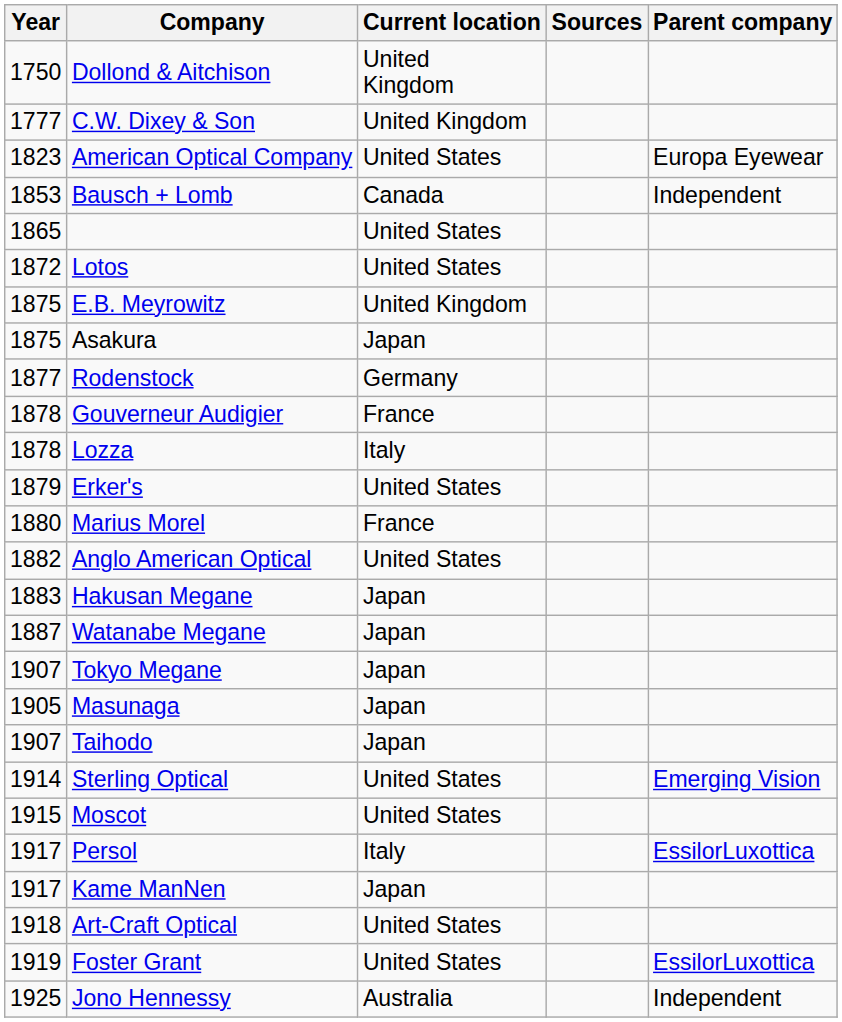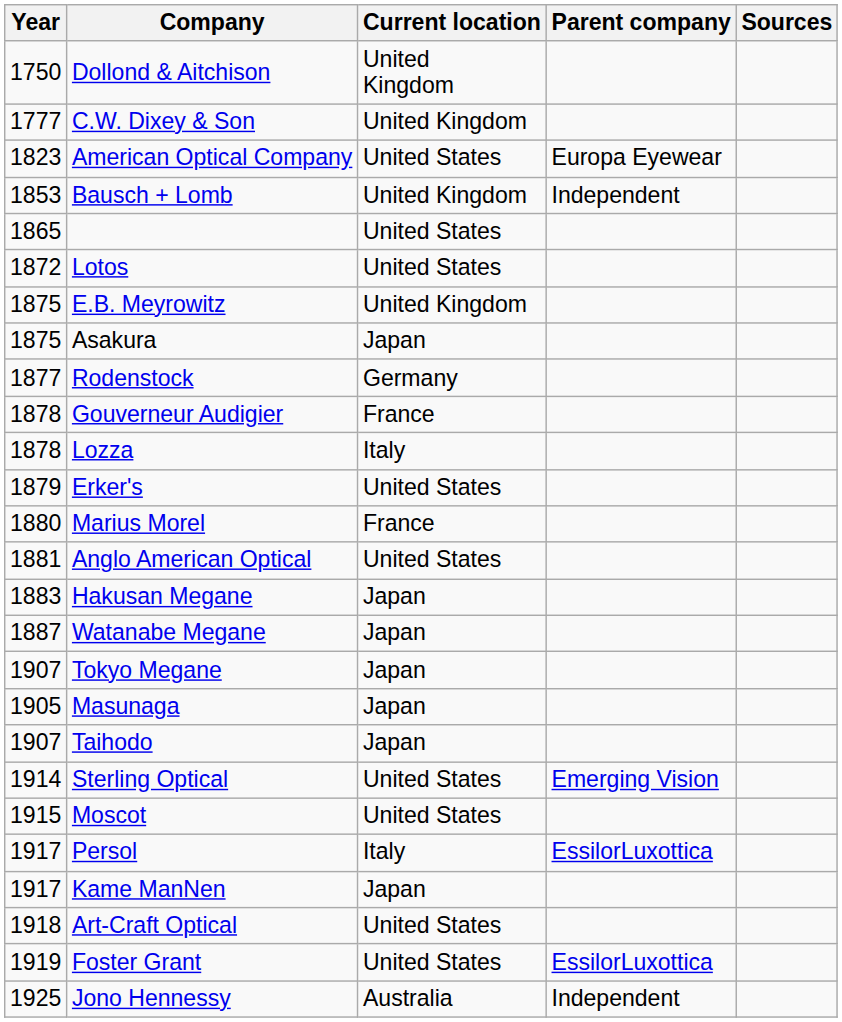columns swapped: Parent company <-> Sources
Bausch + Lomb | Current location: Canada -> United Kingdom
Anglo American Optical | Year: 1882 -> 1881
